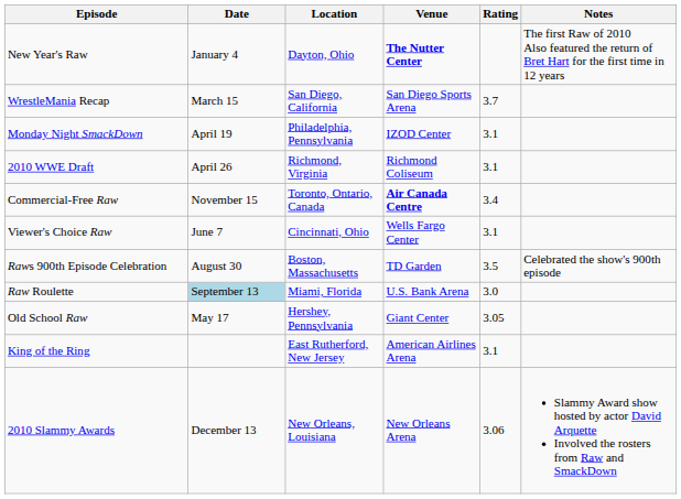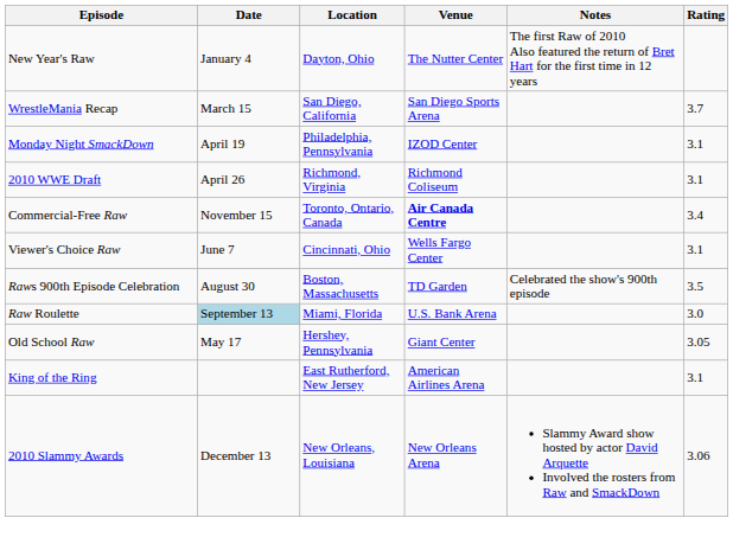columns swapped: Rating <-> Notes
New Year's Raw | Venue: bold -> normal
